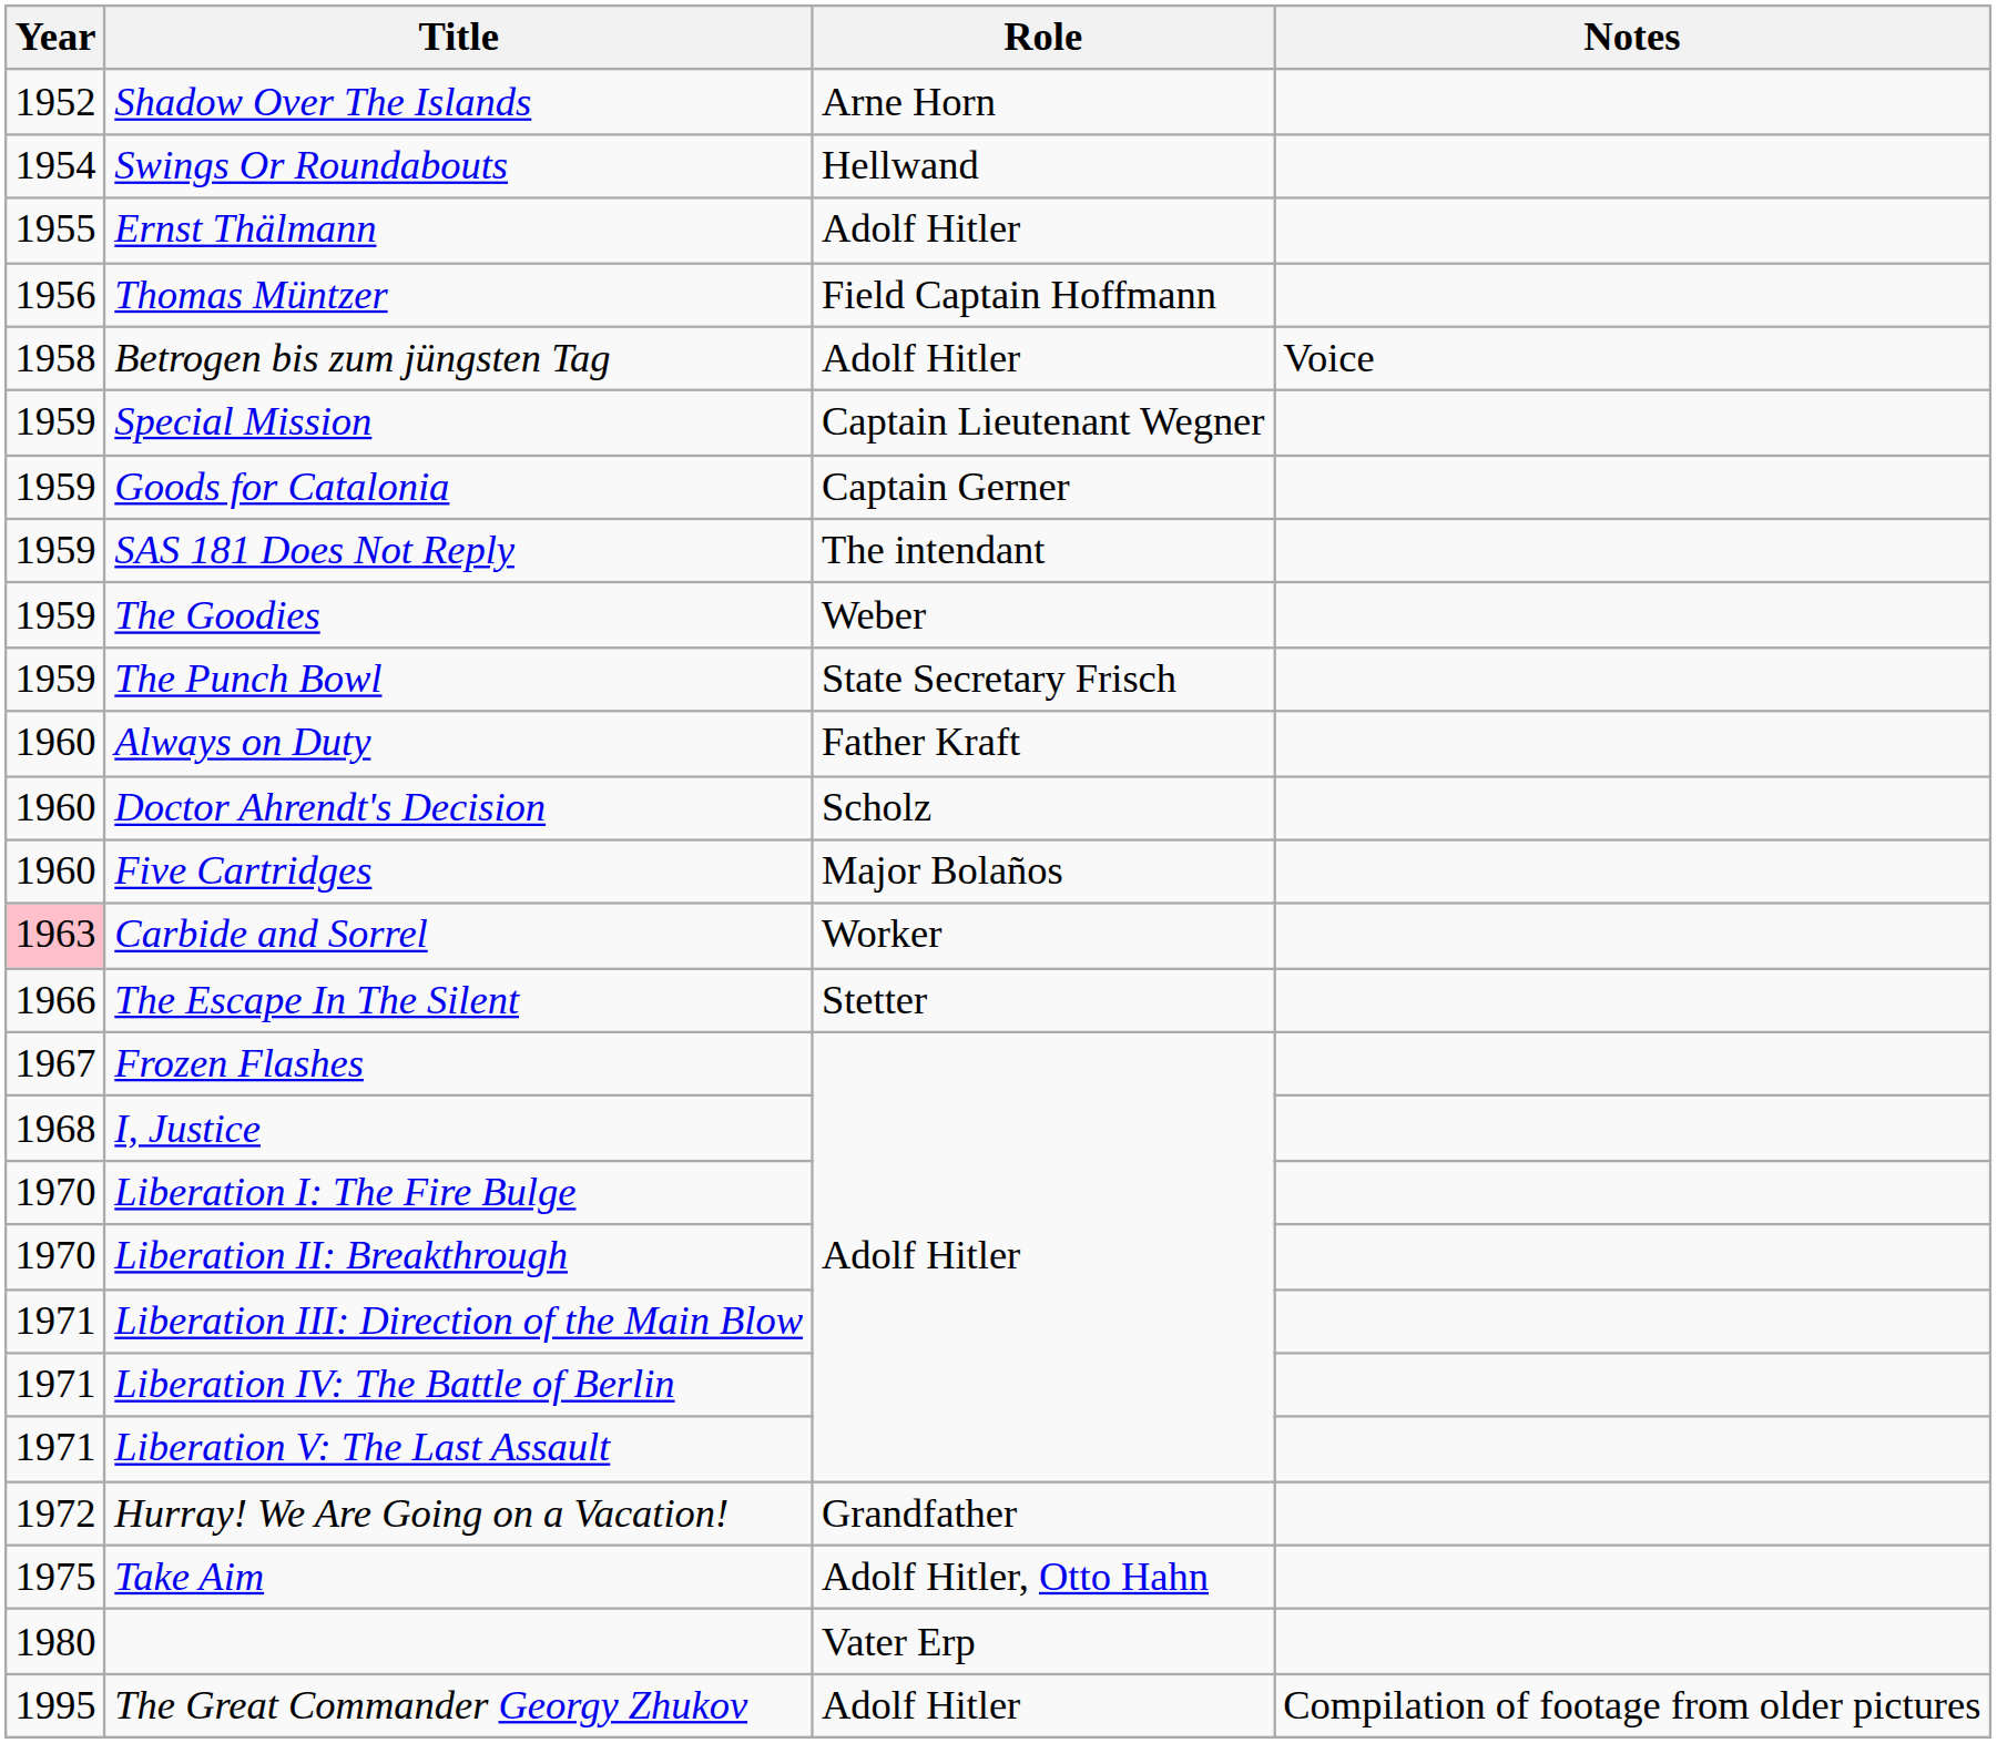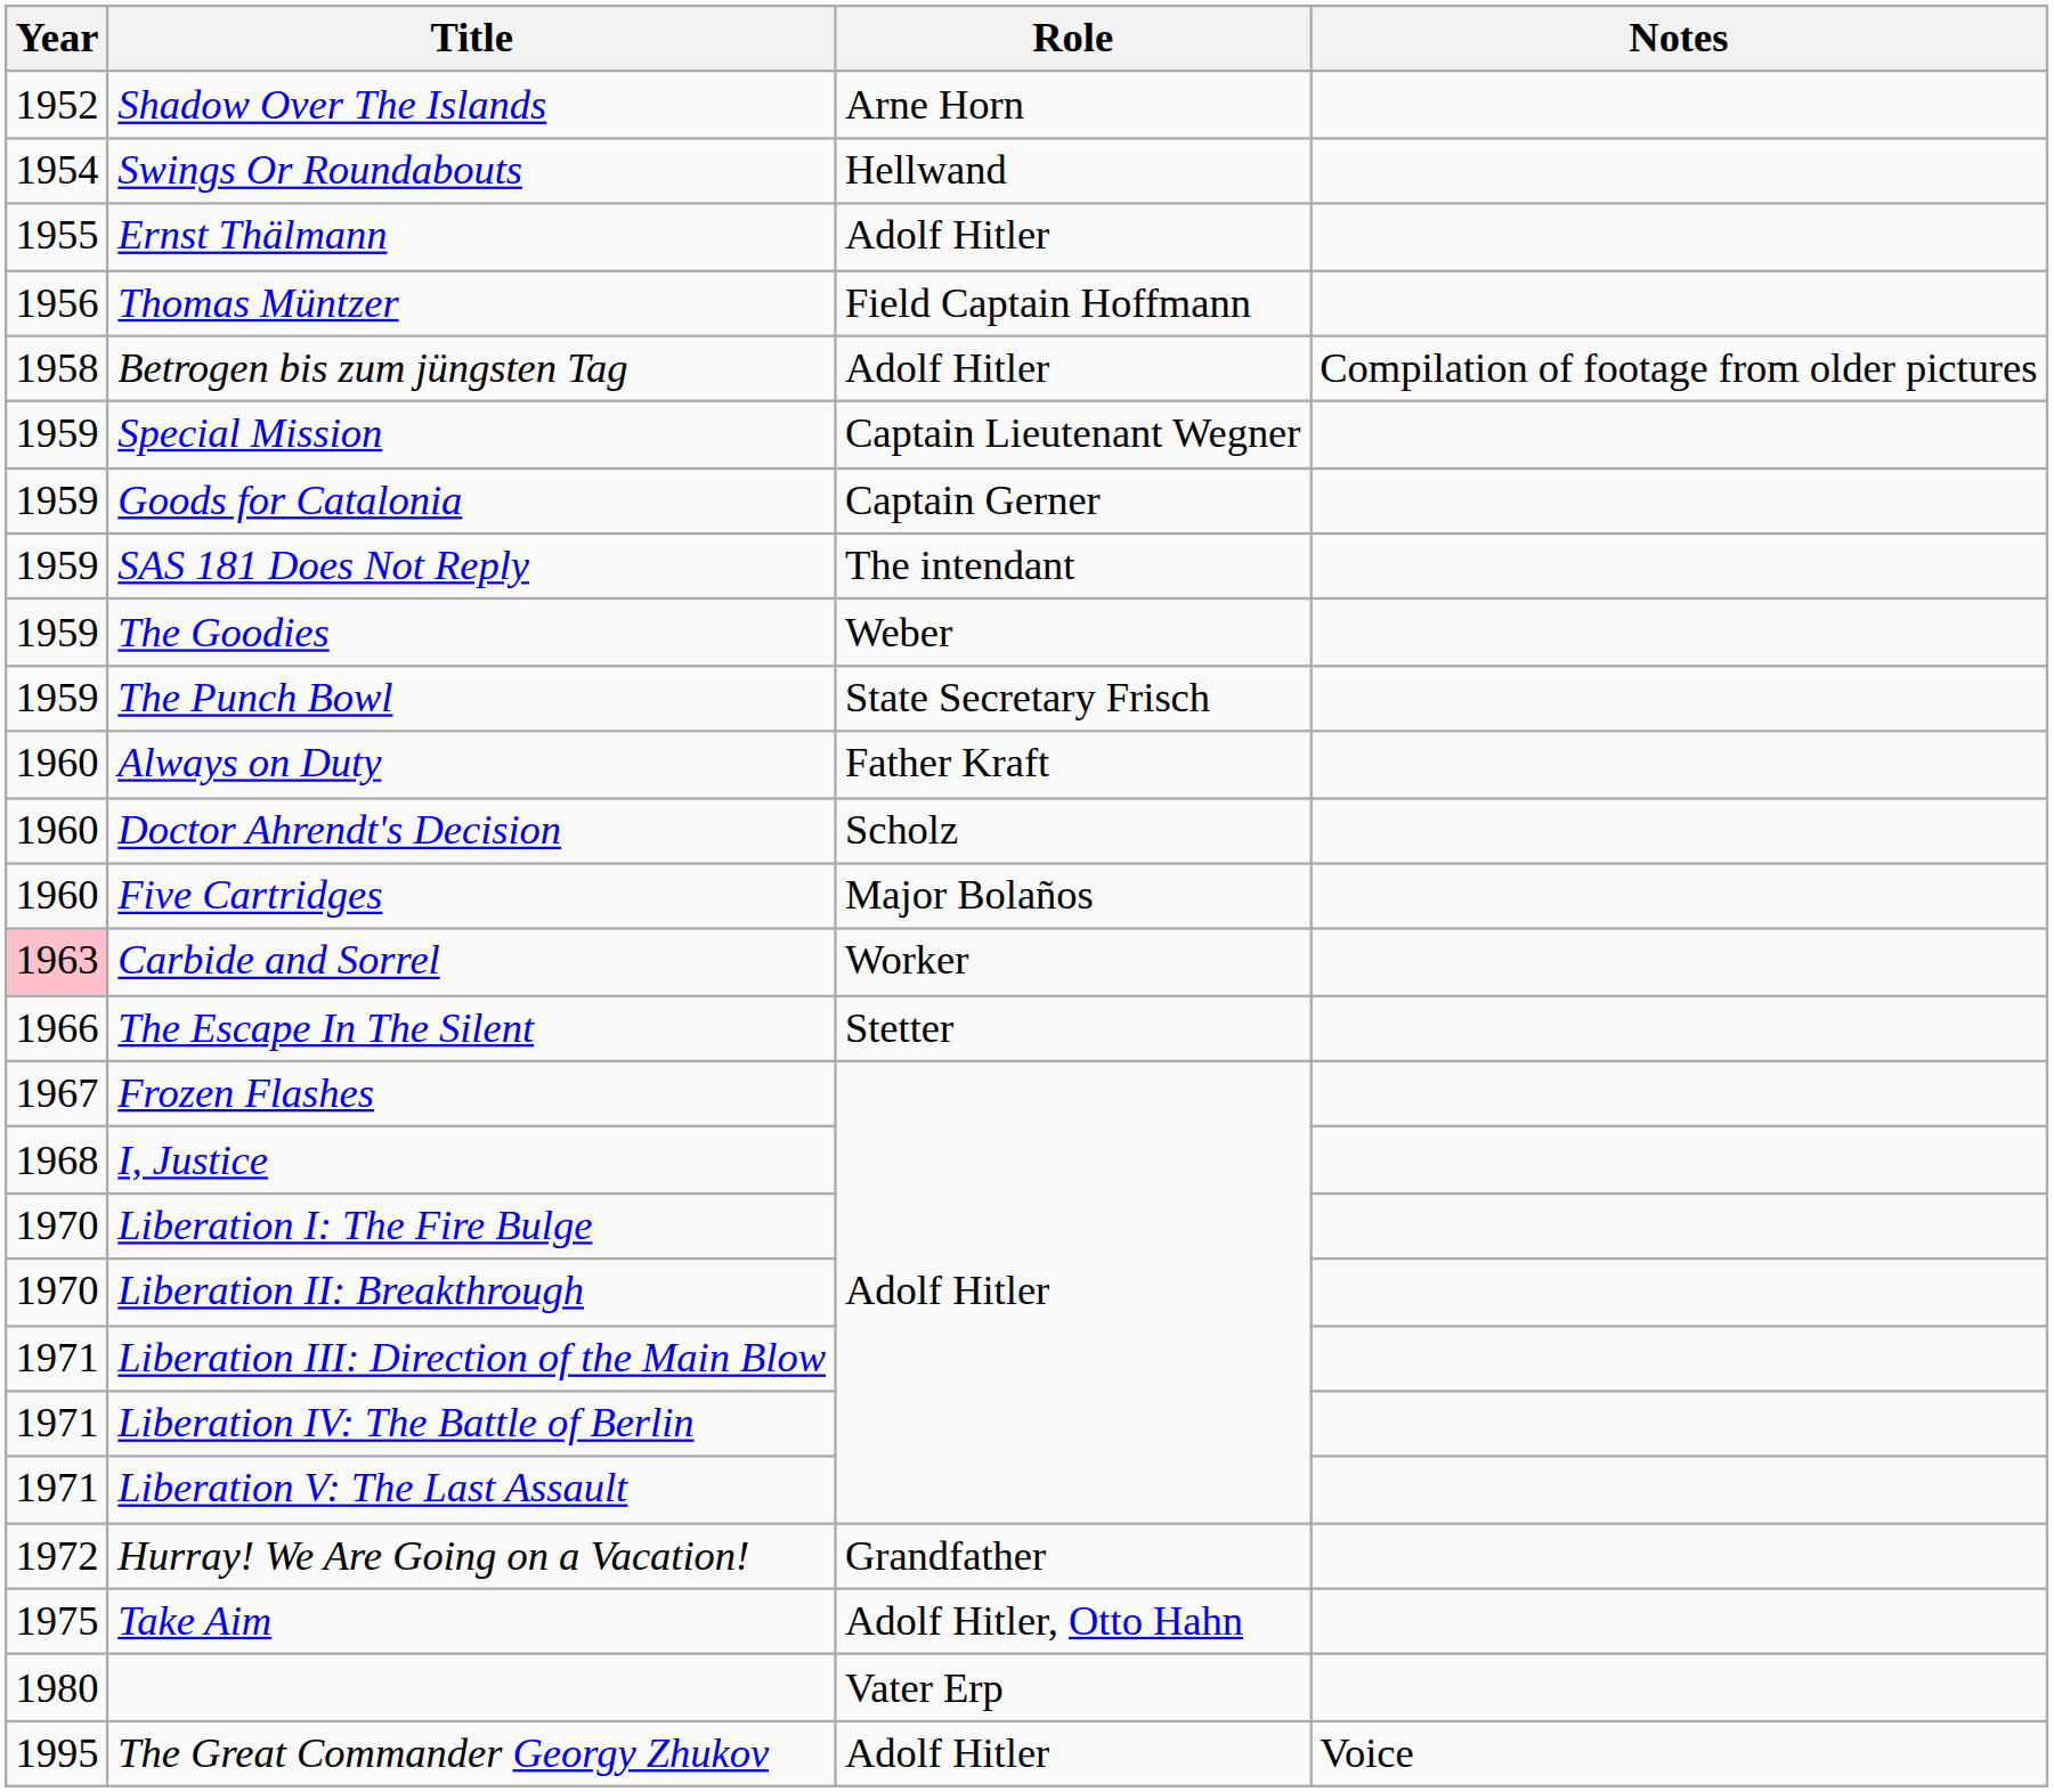Betrogen bis zum jüngsten Tag | Notes: Voice -> Compilation of footage from older pictures
The Great Commander Georgy Zhukov | Notes: Compilation of footage from older pictures -> Voice
